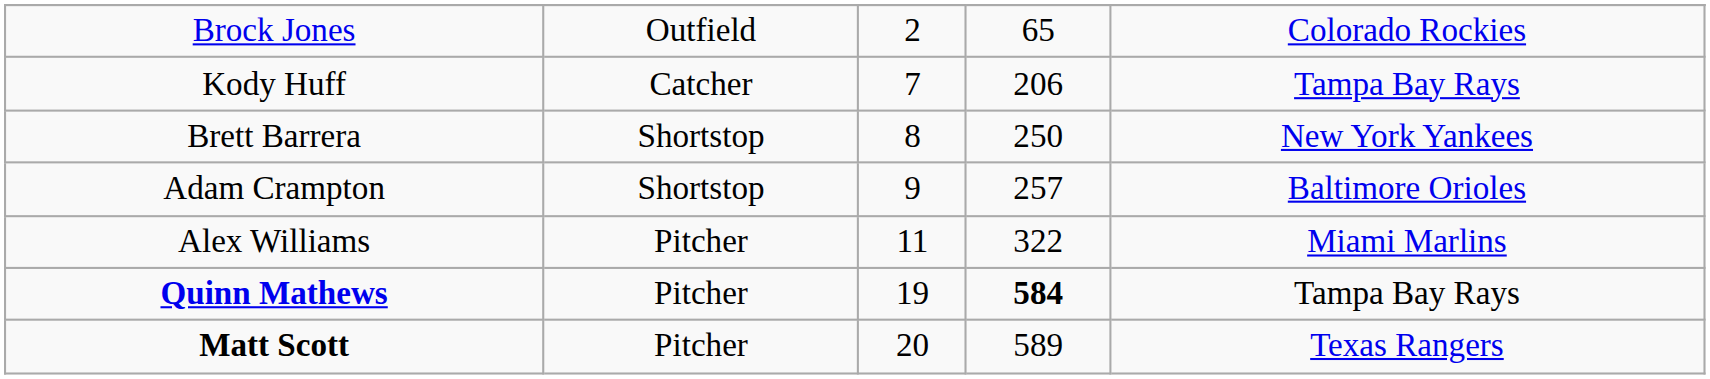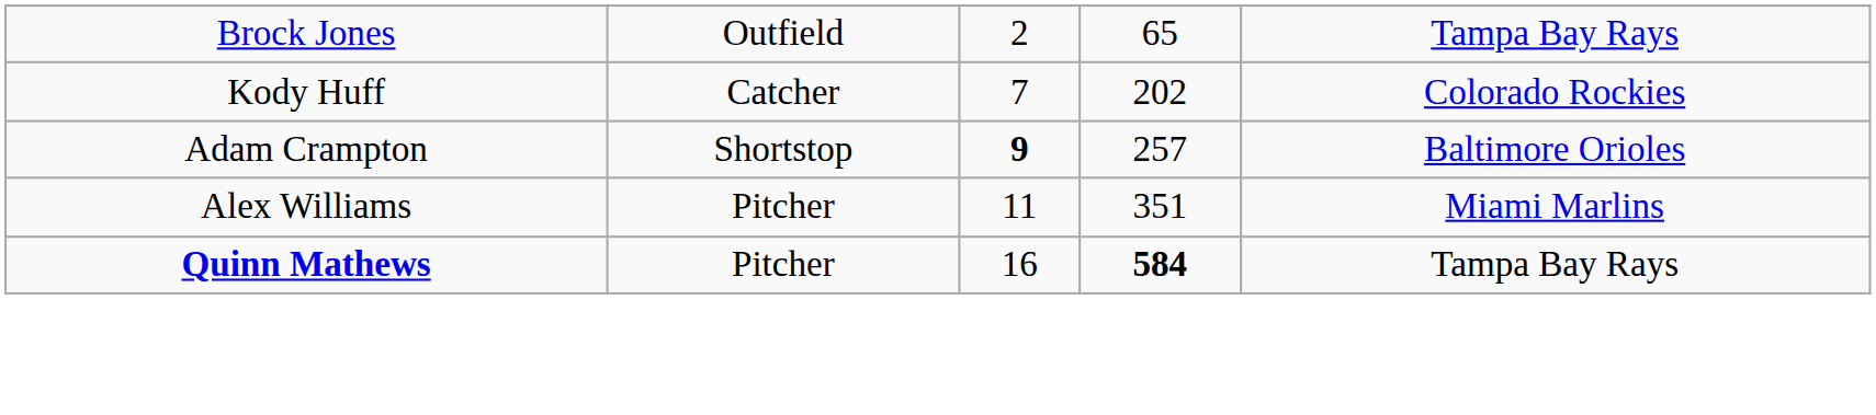Brock Jones | column 5: Colorado Rockies -> Tampa Bay Rays
Kody Huff | column 4: 206 -> 202
Kody Huff | column 5: Tampa Bay Rays -> Colorado Rockies
- row: Brett Barrera | Shortstop | 8 | 250 | New York Yankees
Adam Crampton | column 3: normal -> bold
Alex Williams | column 4: 322 -> 351
Quinn Mathews | column 3: 19 -> 16
- row: Matt Scott | Pitcher | 20 | 589 | Texas Rangers
